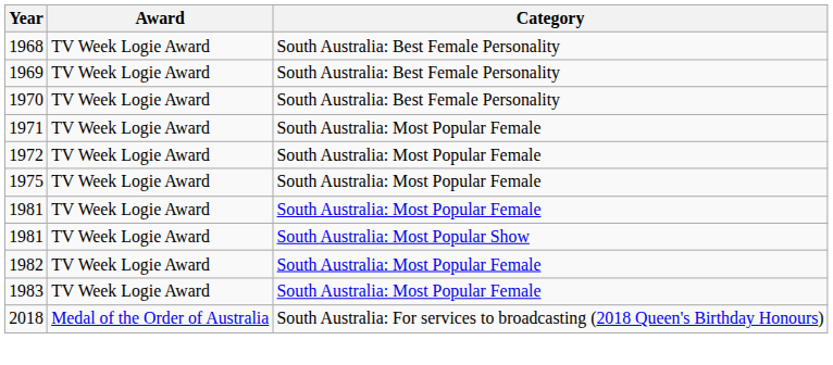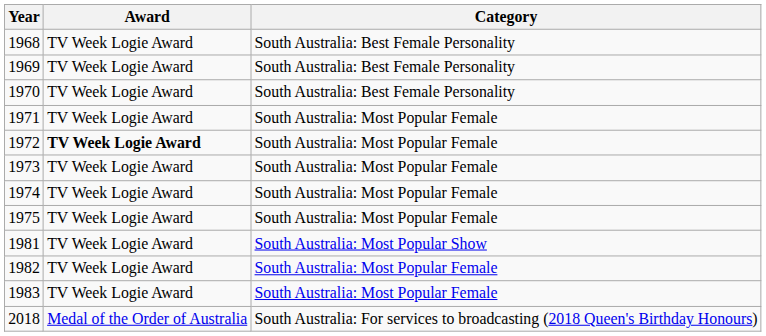1972 | Award: normal -> bold
+ row: 1973 | TV Week Logie Award | South Australia: Most Popular Female
+ row: 1974 | TV Week Logie Award | South Australia: Most Popular Female
- row: 1981 | TV Week Logie Award | South Australia: Most Popular Female
